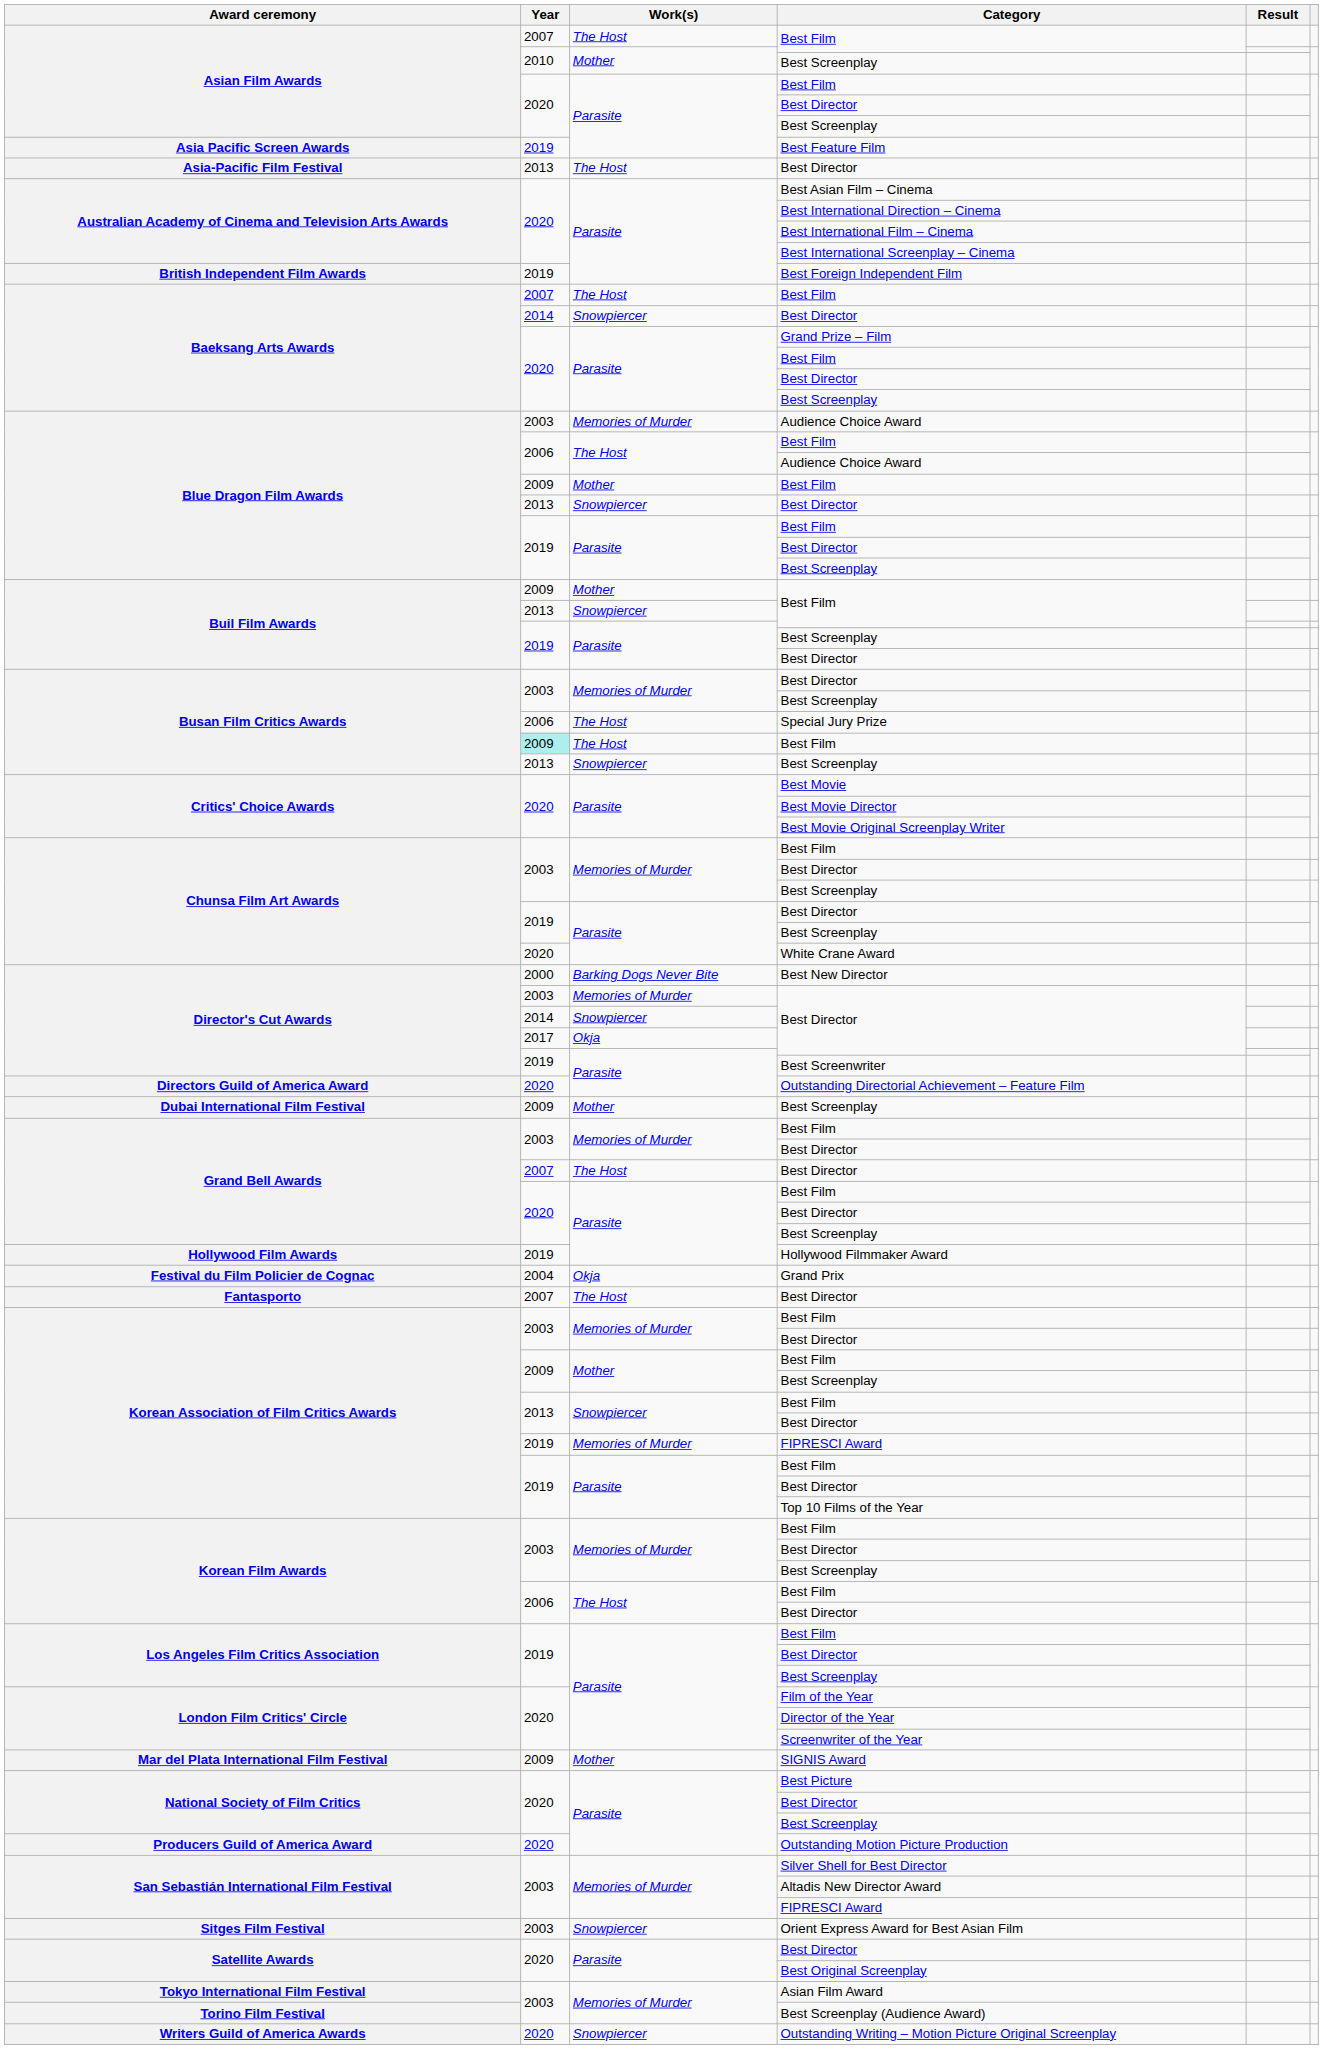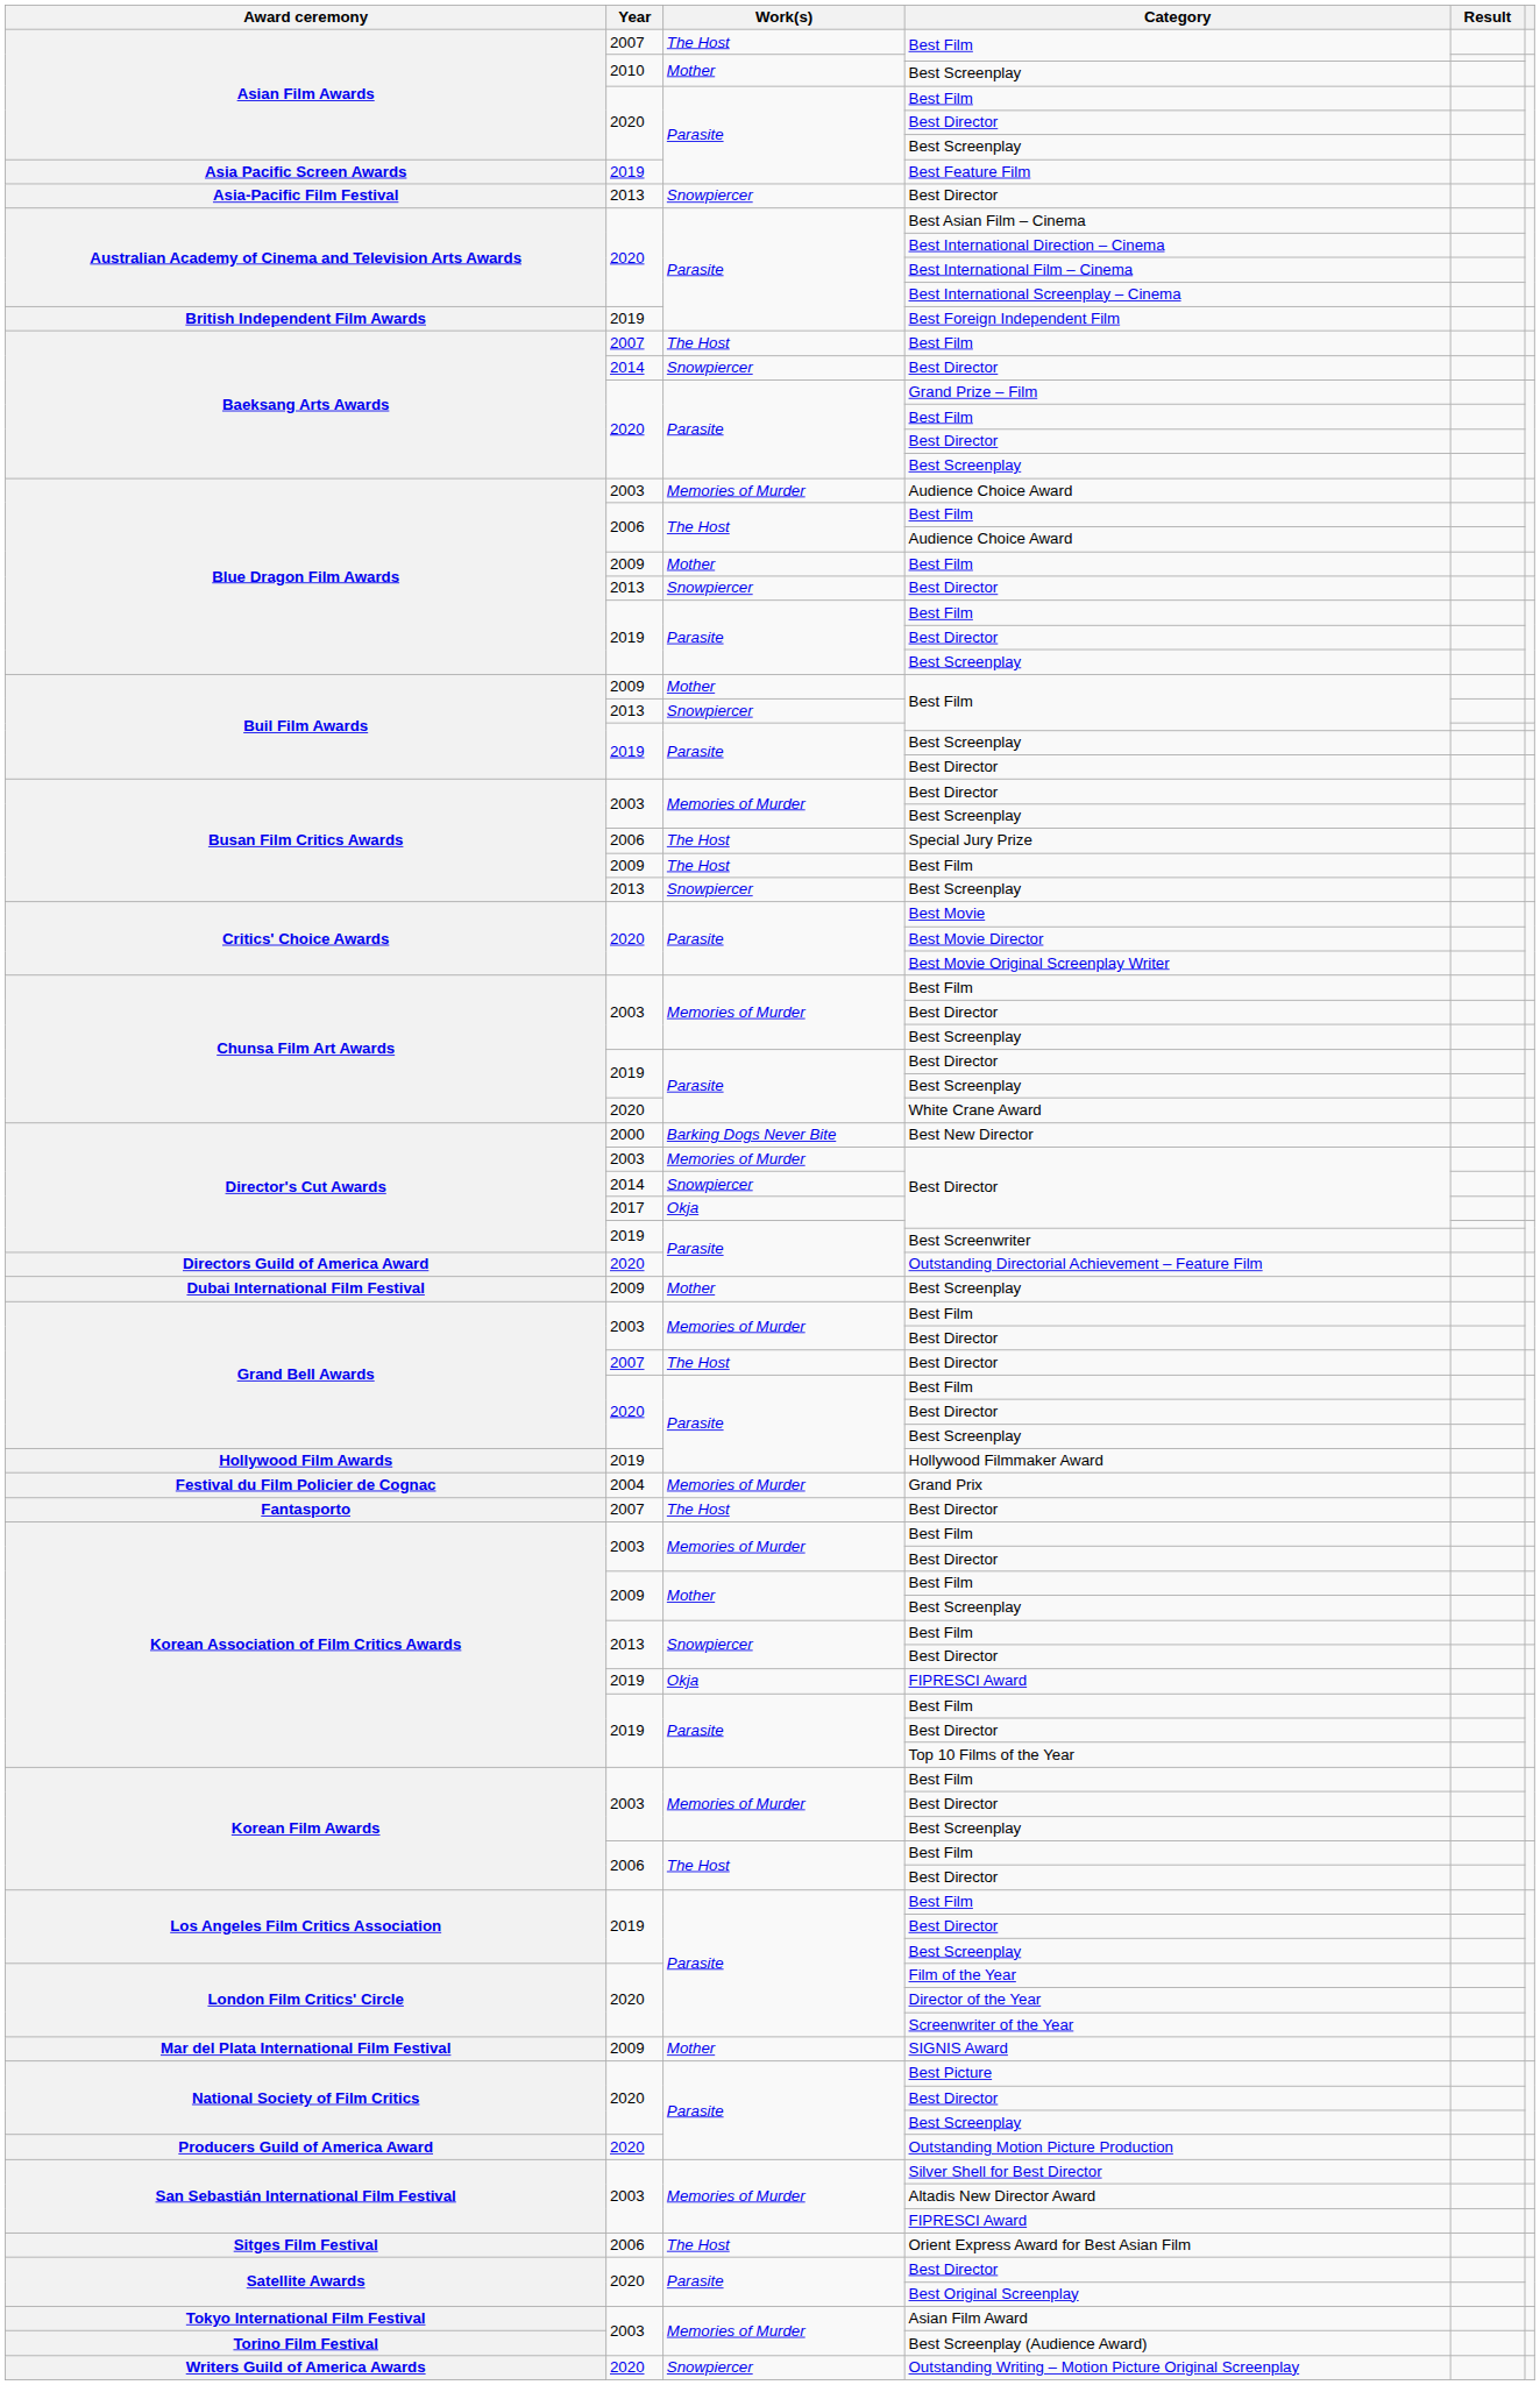Asia-Pacific Film Festival / Best Director | Work(s): The Host -> Snowpiercer
Busan Film Critics Awards / Best Film | Year: paleturquoise background -> no background
Grand Prix | Work(s): Okja -> Memories of Murder
Korean Association of Film Critics Awards / FIPRESCI Award | Work(s): Memories of Murder -> Okja
Orient Express Award for Best Asian Film | Year: 2003 -> 2006
Orient Express Award for Best Asian Film | Work(s): Snowpiercer -> The Host
